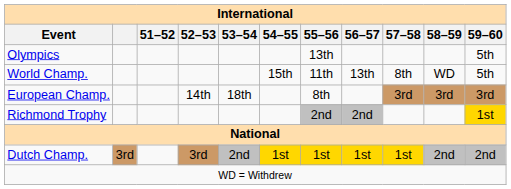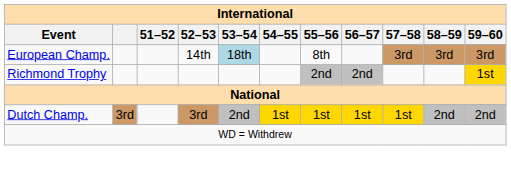- row: Olympics | 13th | 5th
- row: World Champ. | 15th | 11th | 13th | 8th | WD | 5th
European Champ. | 53–54: no background -> lightblue background
